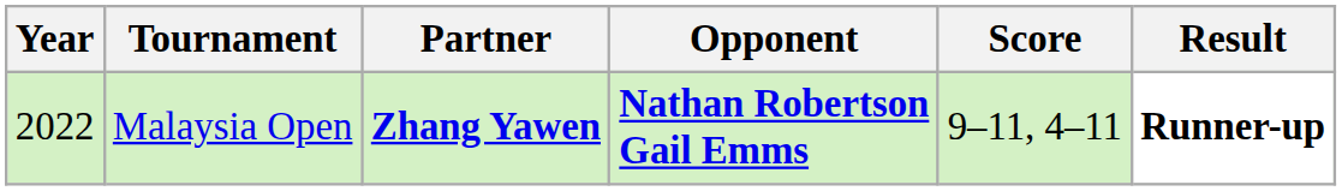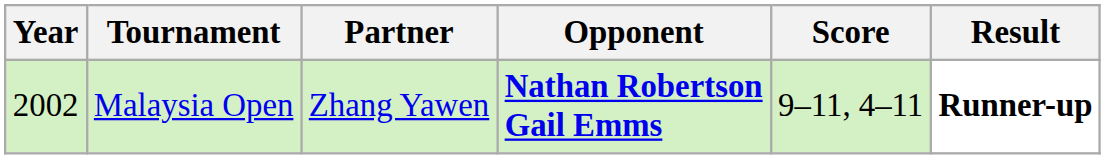Malaysia Open | Year: 2022 -> 2002
Malaysia Open | Partner: bold -> normal
